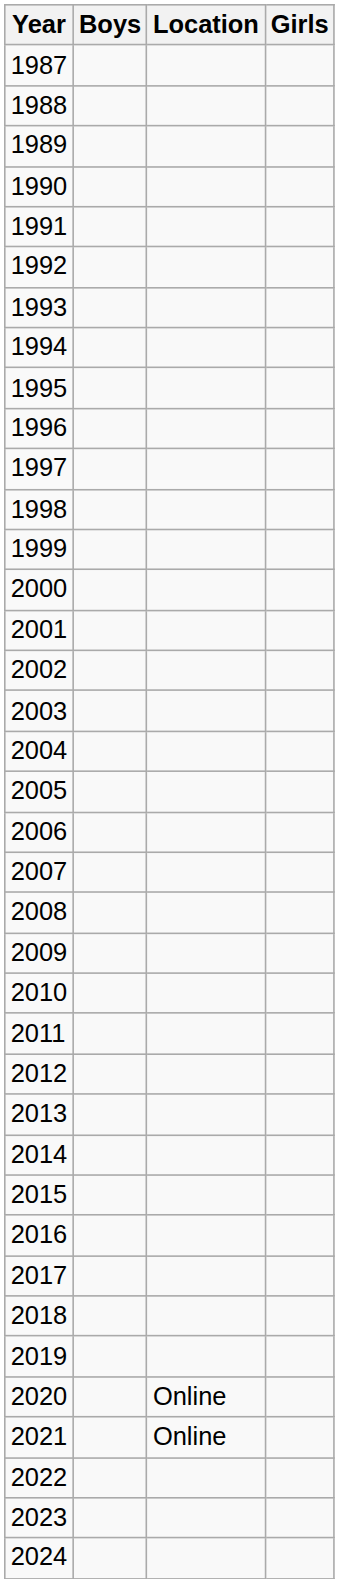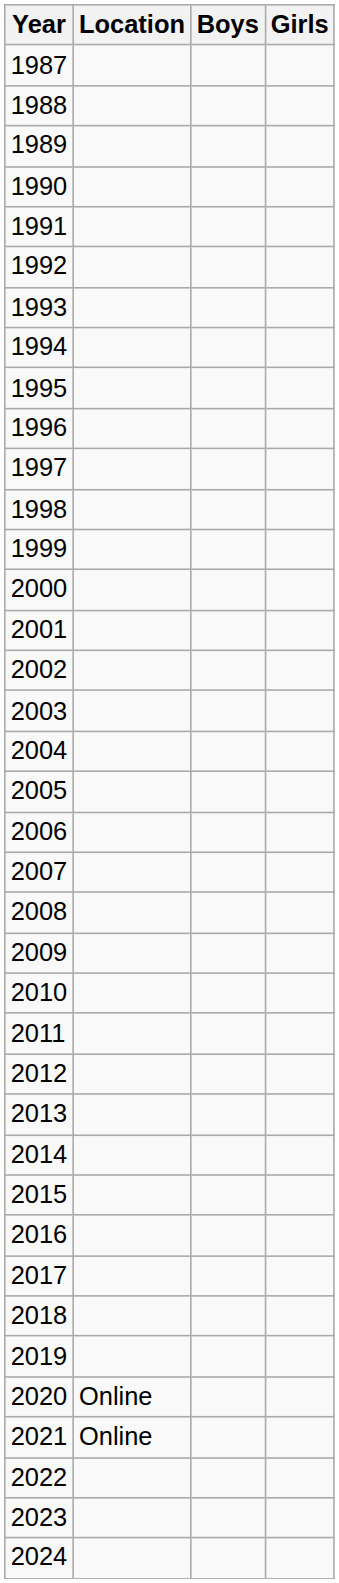columns swapped: Location <-> Boys
